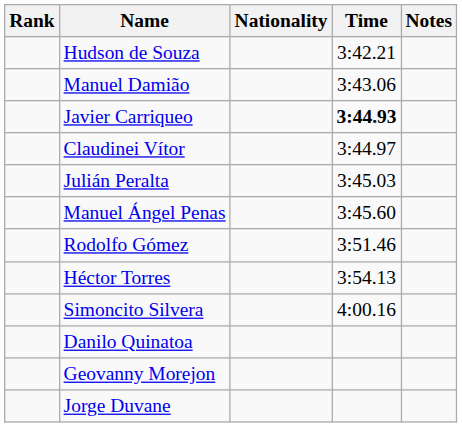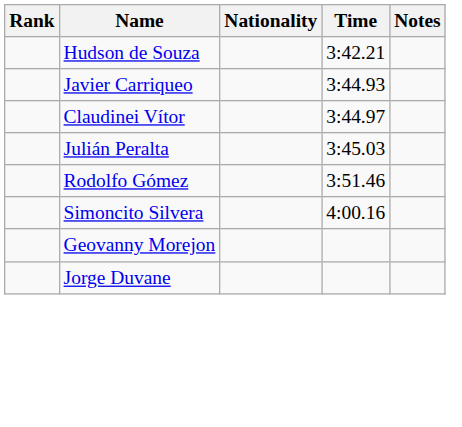- row: Manuel Damião | 3:43.06
Javier Carriqueo | Time: bold -> normal
- row: Manuel Ángel Penas | 3:45.60
- row: Héctor Torres | 3:54.13
- row: Danilo Quinatoa
